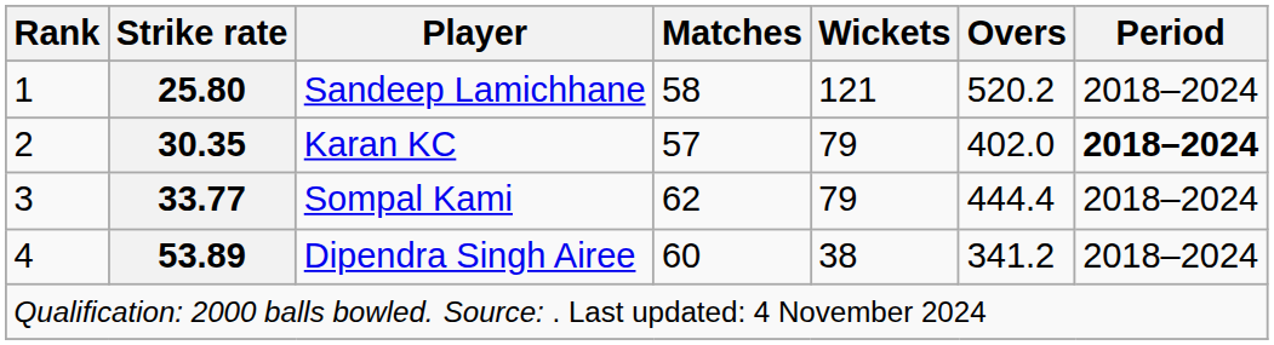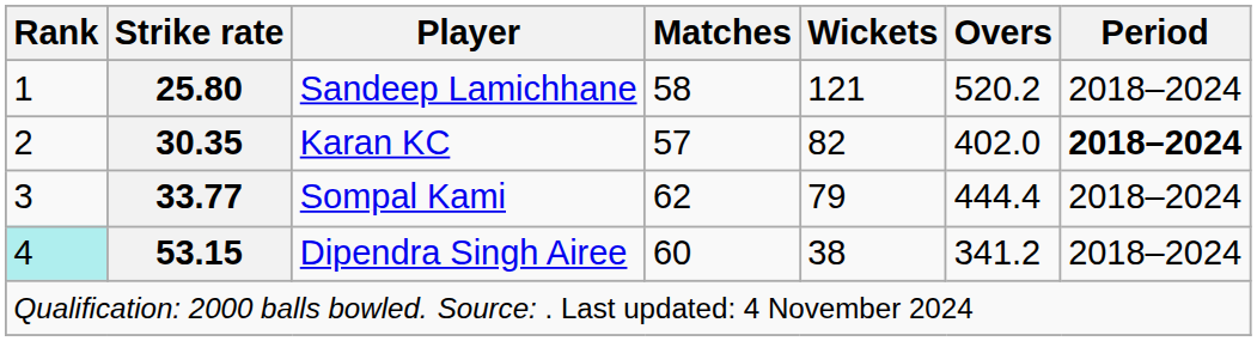Karan KC | Wickets: 79 -> 82
Dipendra Singh Airee | Rank: no background -> paleturquoise background
Dipendra Singh Airee | Strike rate: 53.89 -> 53.15
